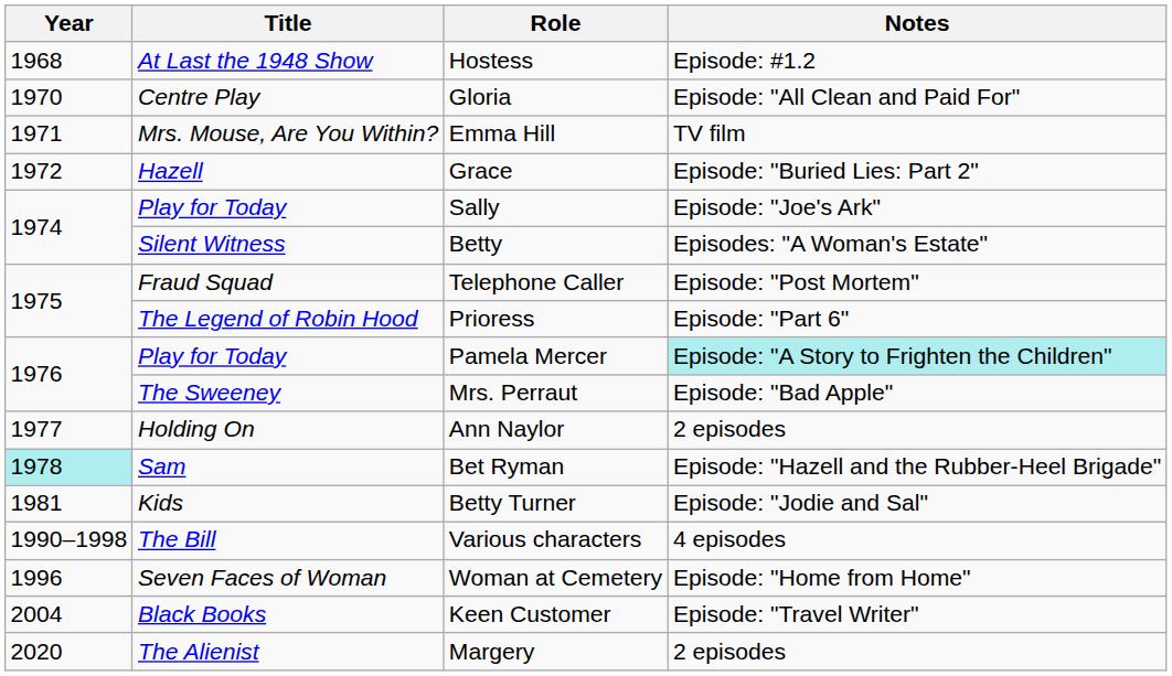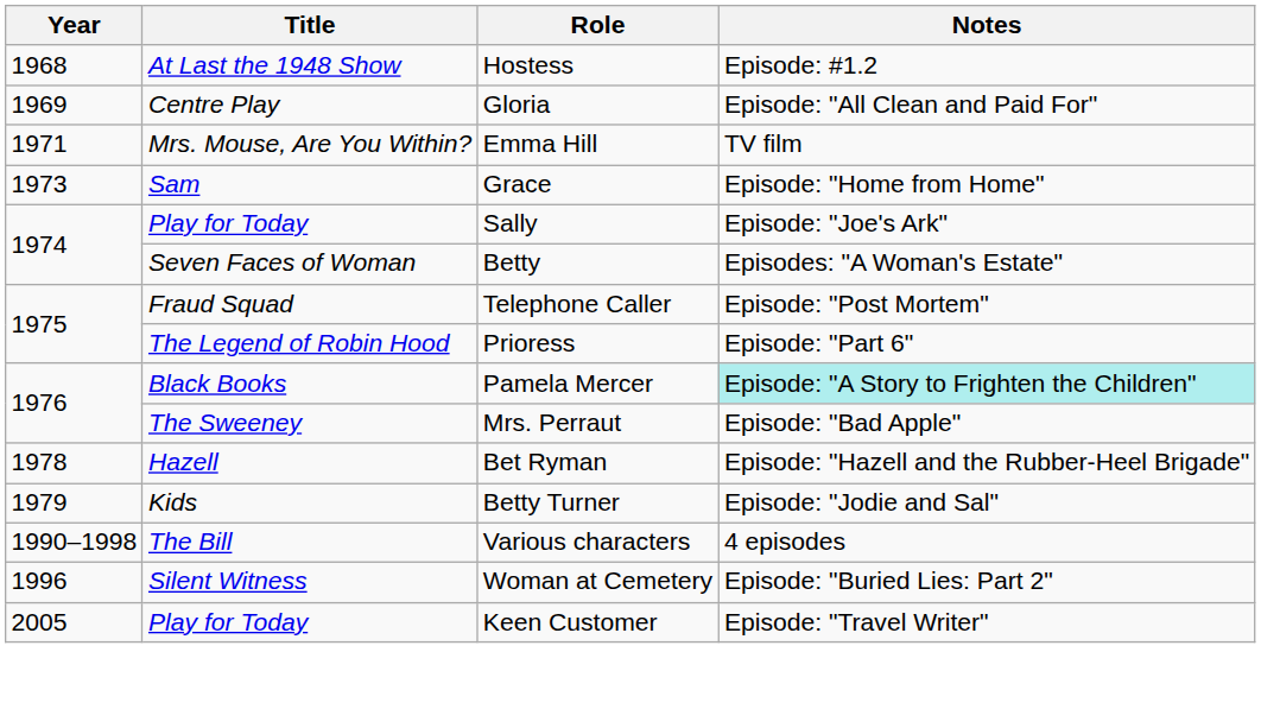Gloria | Year: 1970 -> 1969
Grace | Year: 1972 -> 1973
Grace | Title: Hazell -> Sam
Grace | Notes: Episode: "Buried Lies: Part 2" -> Episode: "Home from Home"
Betty | Title: Silent Witness -> Seven Faces of Woman
Pamela Mercer | Title: Play for Today -> Black Books
- row: 1977 | Holding On | Ann Naylor | 2 episodes
Bet Ryman | Year: paleturquoise background -> no background
Bet Ryman | Title: Sam -> Hazell
Betty Turner | Year: 1981 -> 1979
Woman at Cemetery | Title: Seven Faces of Woman -> Silent Witness
Woman at Cemetery | Notes: Episode: "Home from Home" -> Episode: "Buried Lies: Part 2"
Keen Customer | Year: 2004 -> 2005
Keen Customer | Title: Black Books -> Play for Today
- row: 2020 | The Alienist | Margery | 2 episodes
